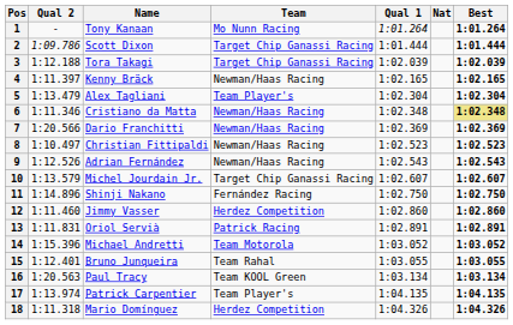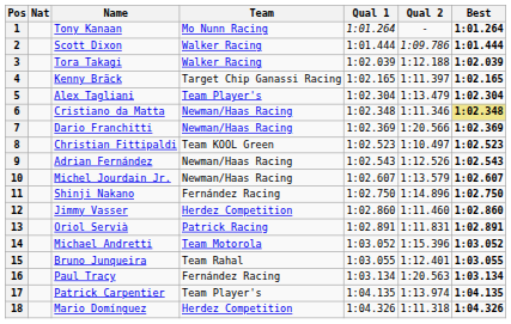columns swapped: Nat <-> Qual 2
2 | Team: Target Chip Ganassi Racing -> Walker Racing
3 | Team: Target Chip Ganassi Racing -> Walker Racing
4 | Team: Newman/Haas Racing -> Target Chip Ganassi Racing
8 | Team: Newman/Haas Racing -> Team KOOL Green
10 | Team: Target Chip Ganassi Racing -> Newman/Haas Racing
16 | Team: Team KOOL Green -> Fernández Racing
